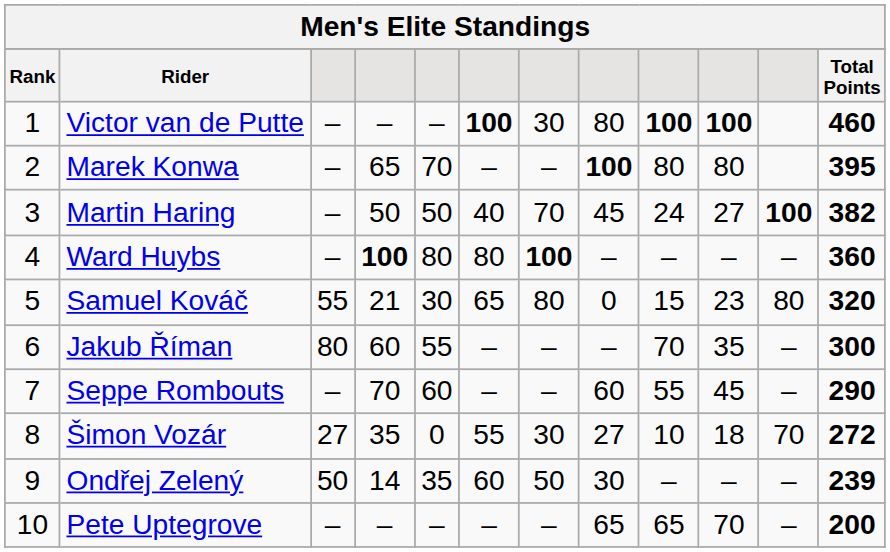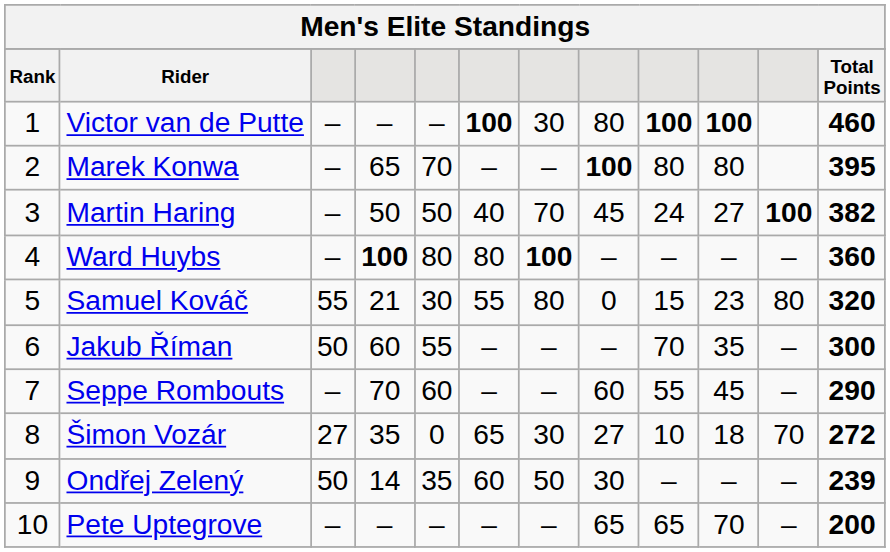Samuel Kováč | column 6: 65 -> 55
Jakub Říman | column 3: 80 -> 50
Šimon Vozár | column 6: 55 -> 65
